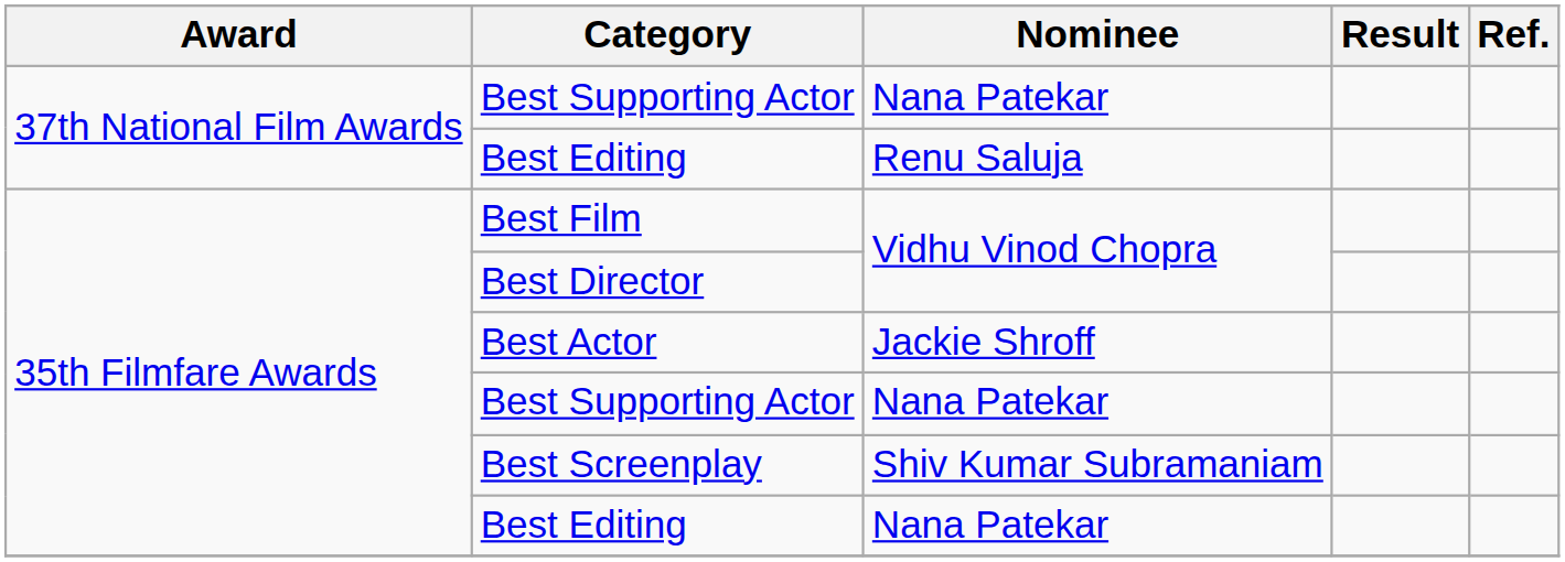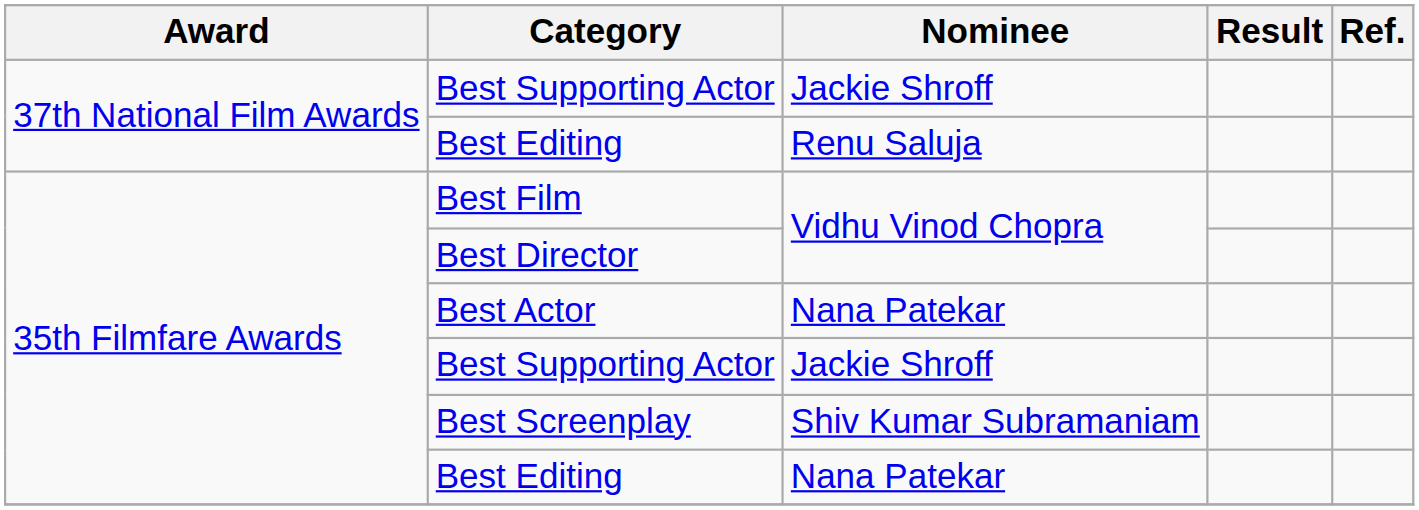37th National Film Awards / Best Supporting Actor | Nominee: Nana Patekar -> Jackie Shroff
Best Actor | Nominee: Jackie Shroff -> Nana Patekar
35th Filmfare Awards / Best Supporting Actor | Nominee: Nana Patekar -> Jackie Shroff
